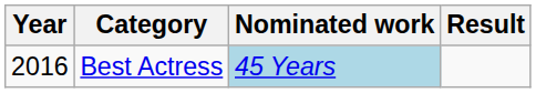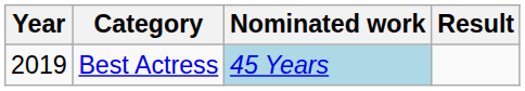Best Actress | Year: 2016 -> 2019
